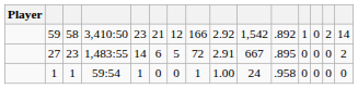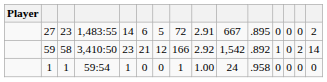rows swapped: 59 <-> 27
